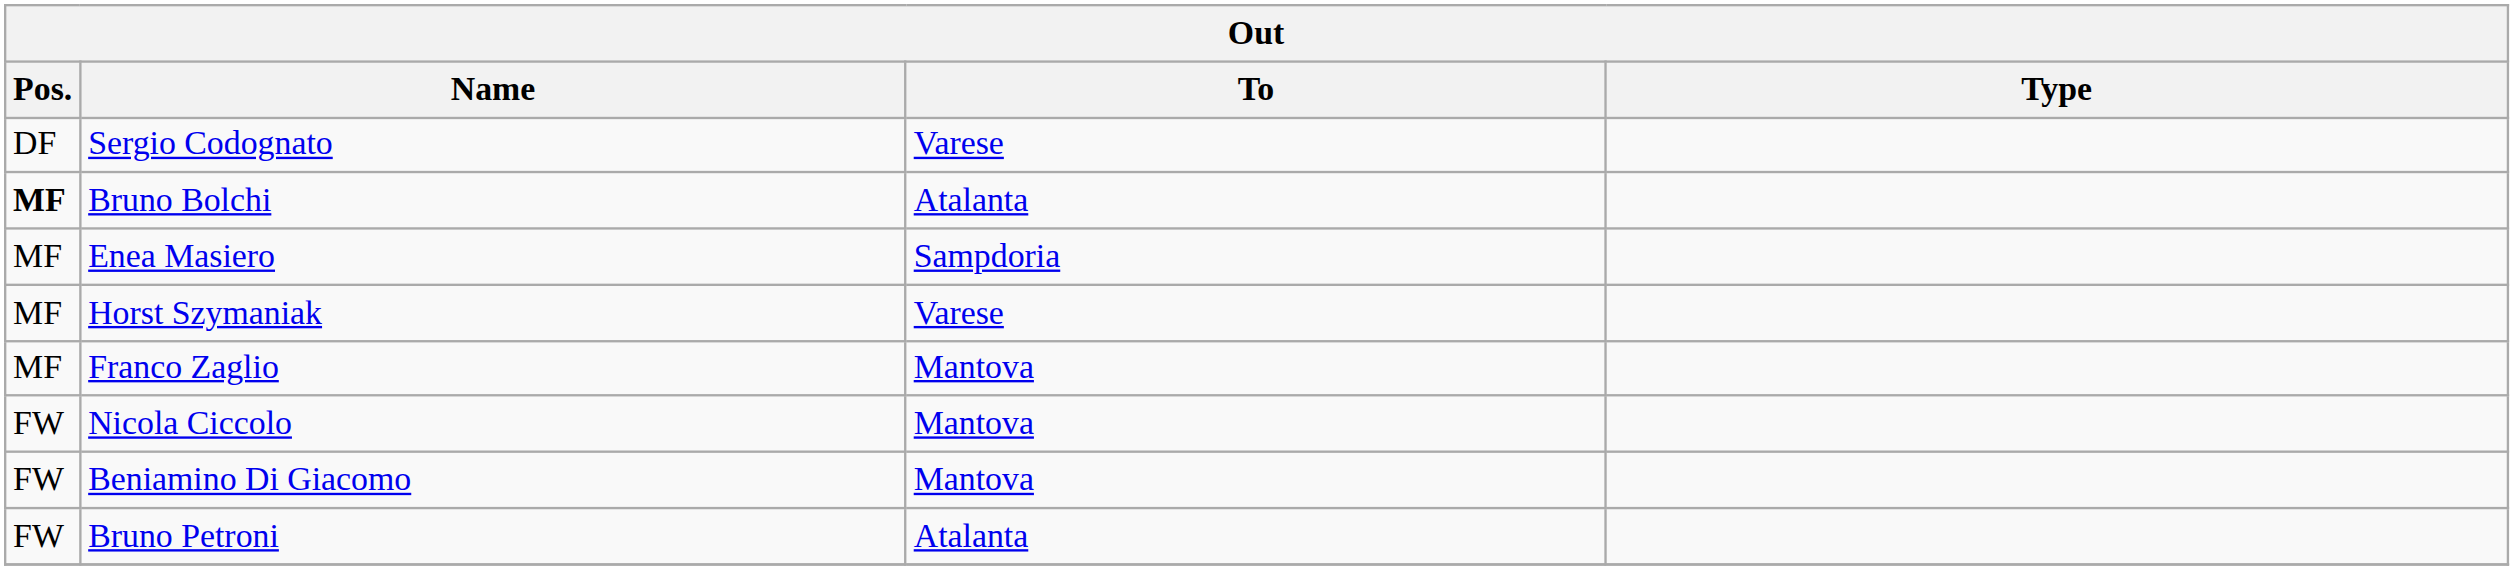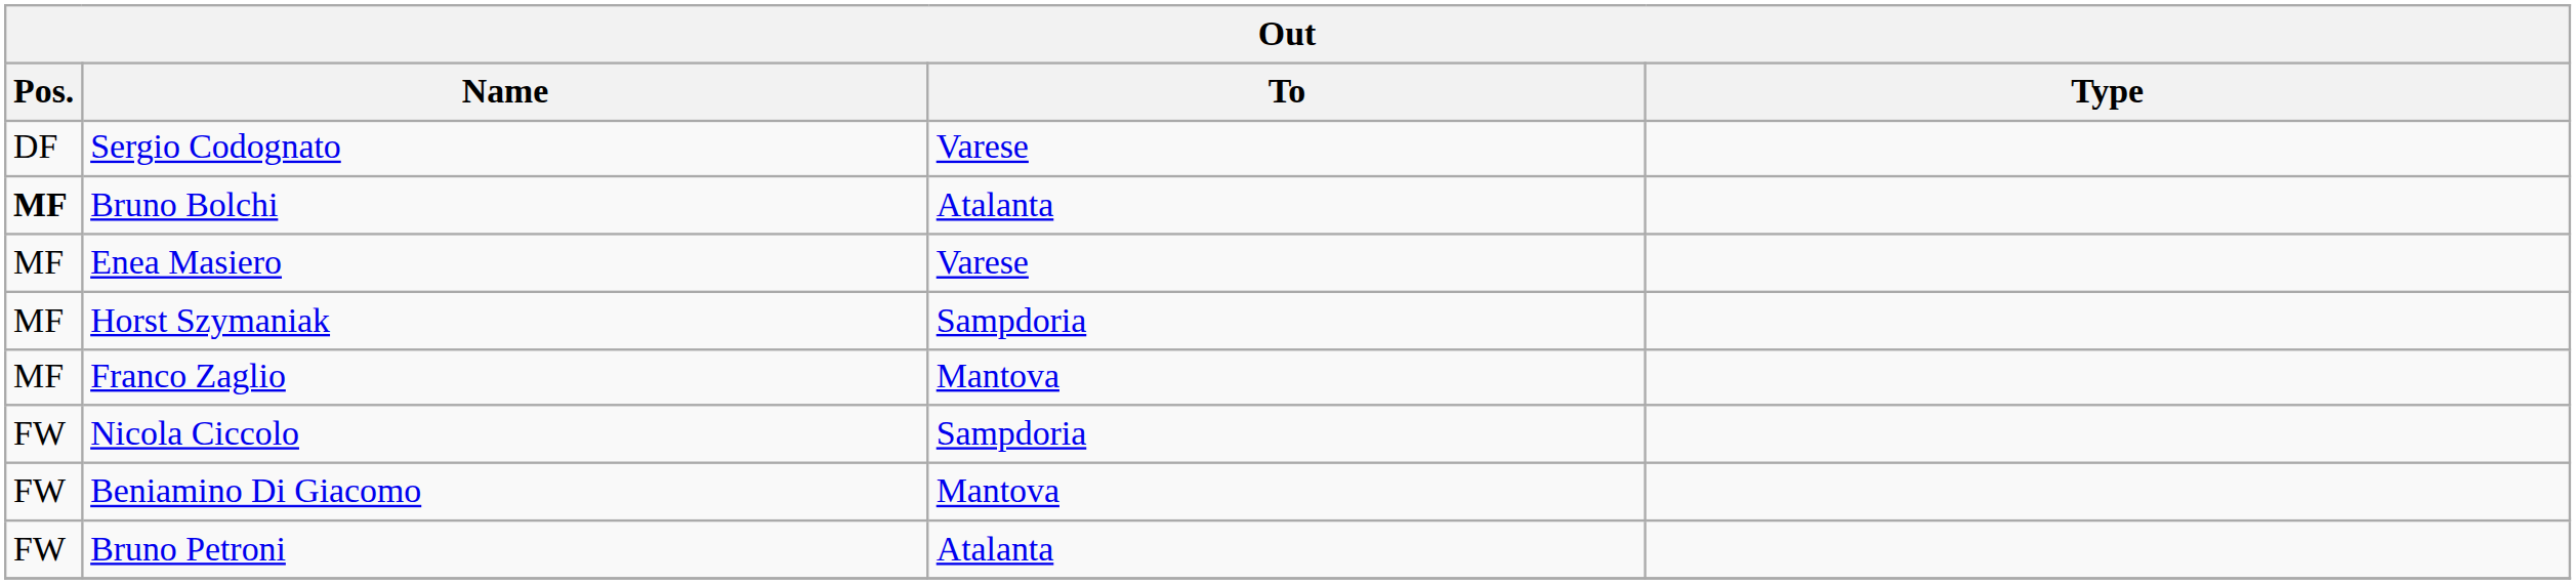Enea Masiero | To: Sampdoria -> Varese
Horst Szymaniak | To: Varese -> Sampdoria
Nicola Ciccolo | To: Mantova -> Sampdoria
